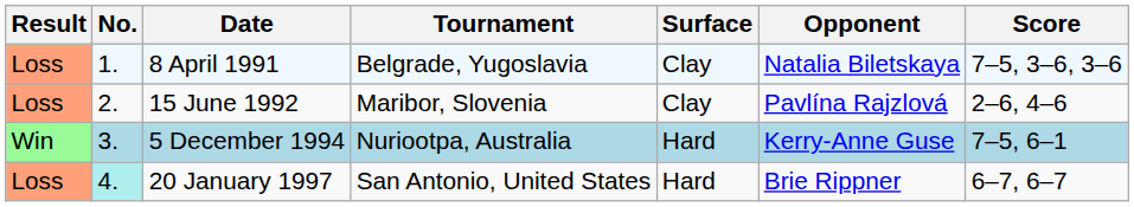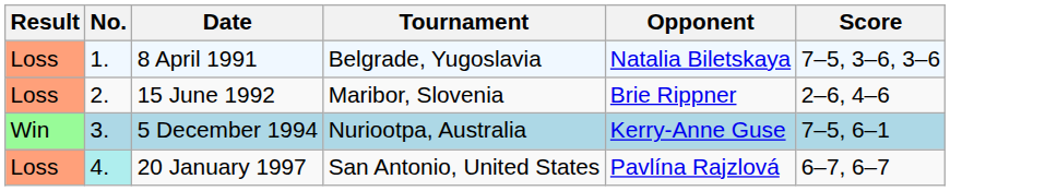- column: Surface | Clay | Clay | Hard | Hard
15 June 1992 | Opponent: Pavlína Rajzlová -> Brie Rippner
20 January 1997 | Opponent: Brie Rippner -> Pavlína Rajzlová
